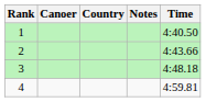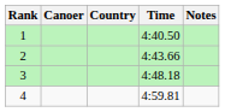columns swapped: Time <-> Notes
